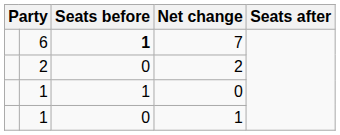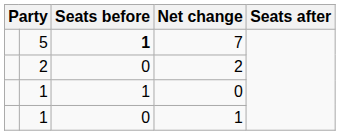7 | column 2: 6 -> 5
